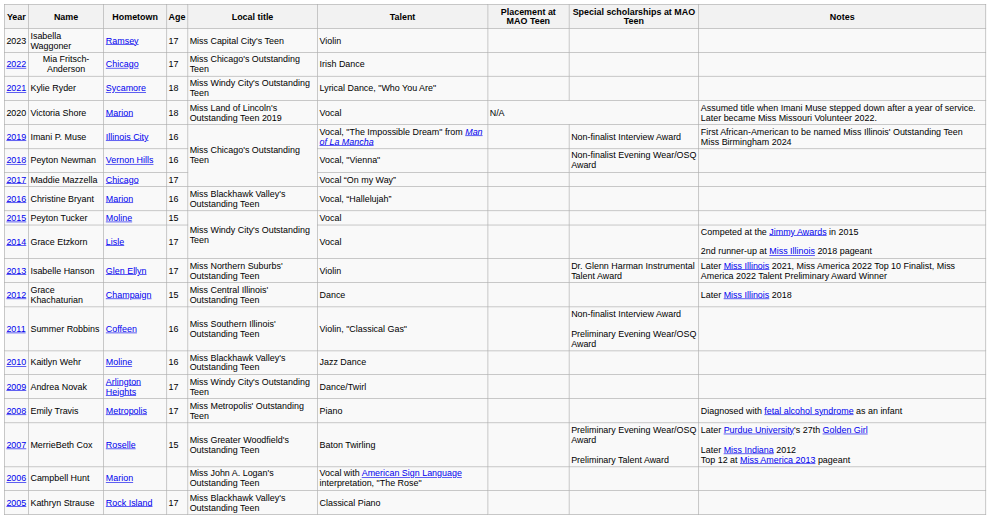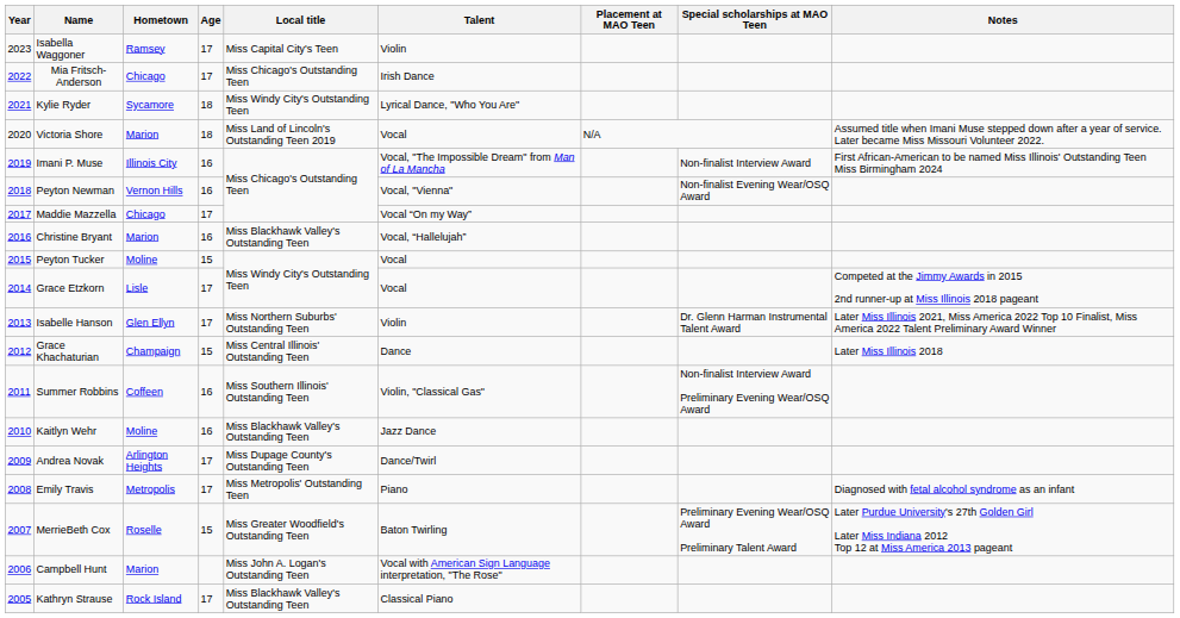Andrea Novak | Local title: Miss Windy City's Outstanding Teen -> Miss Dupage County's Outstanding Teen
